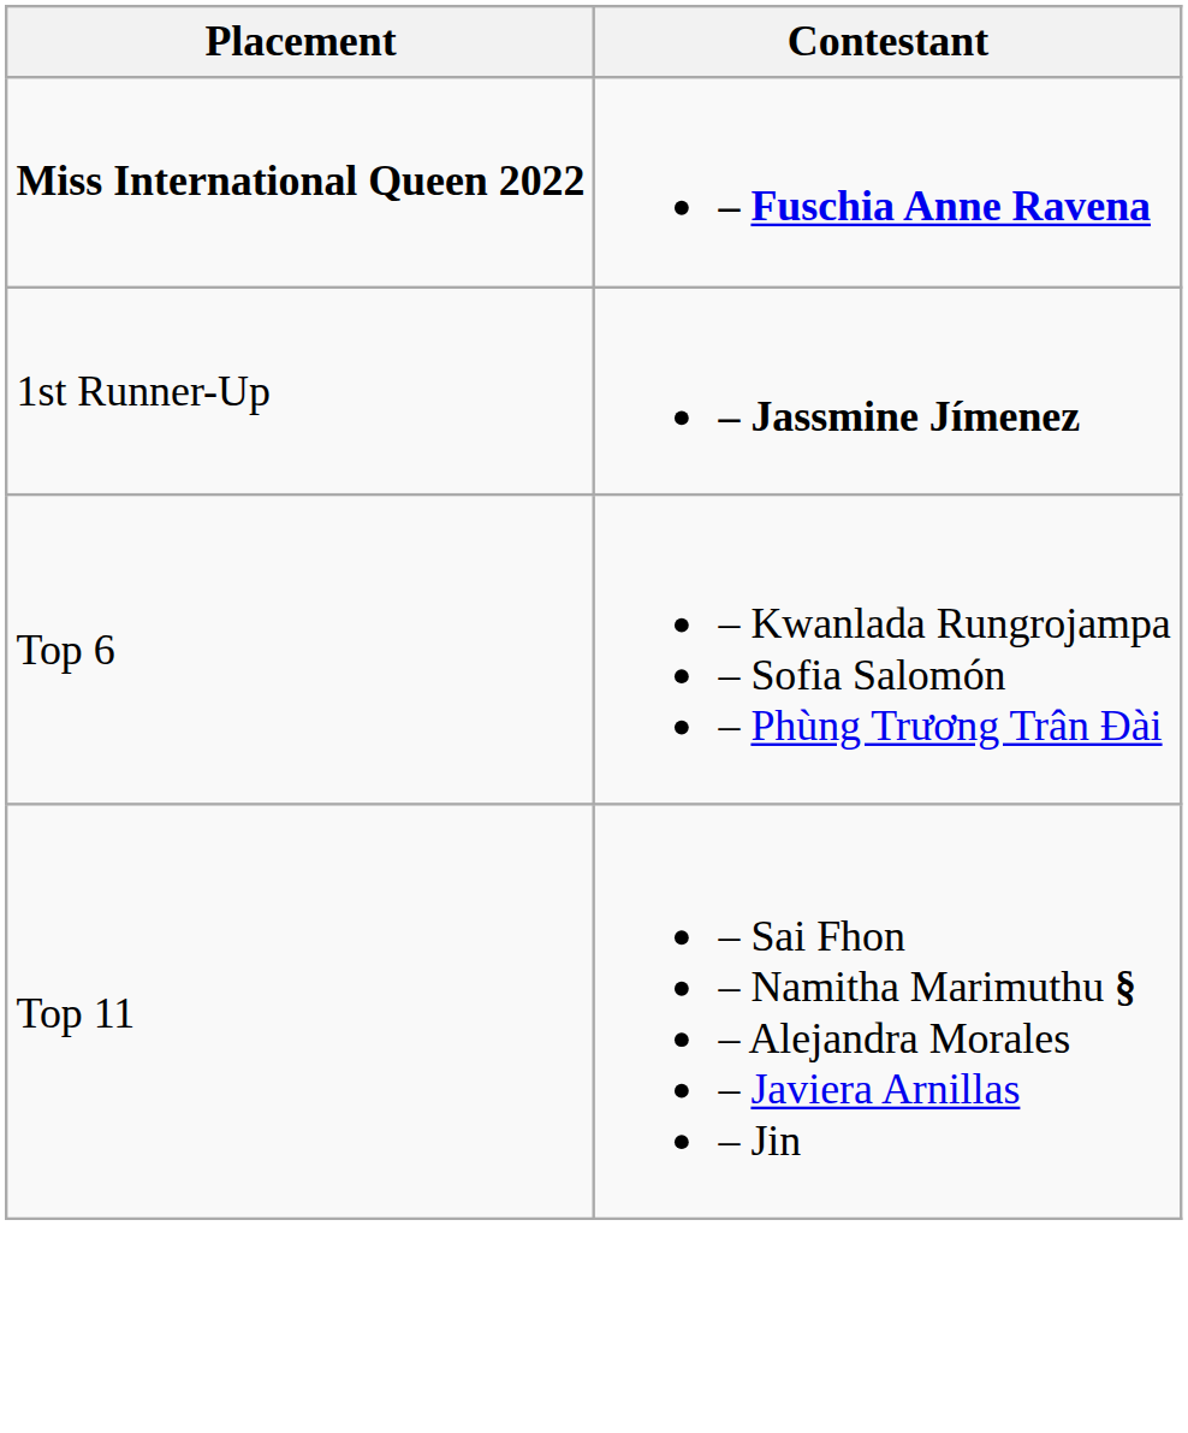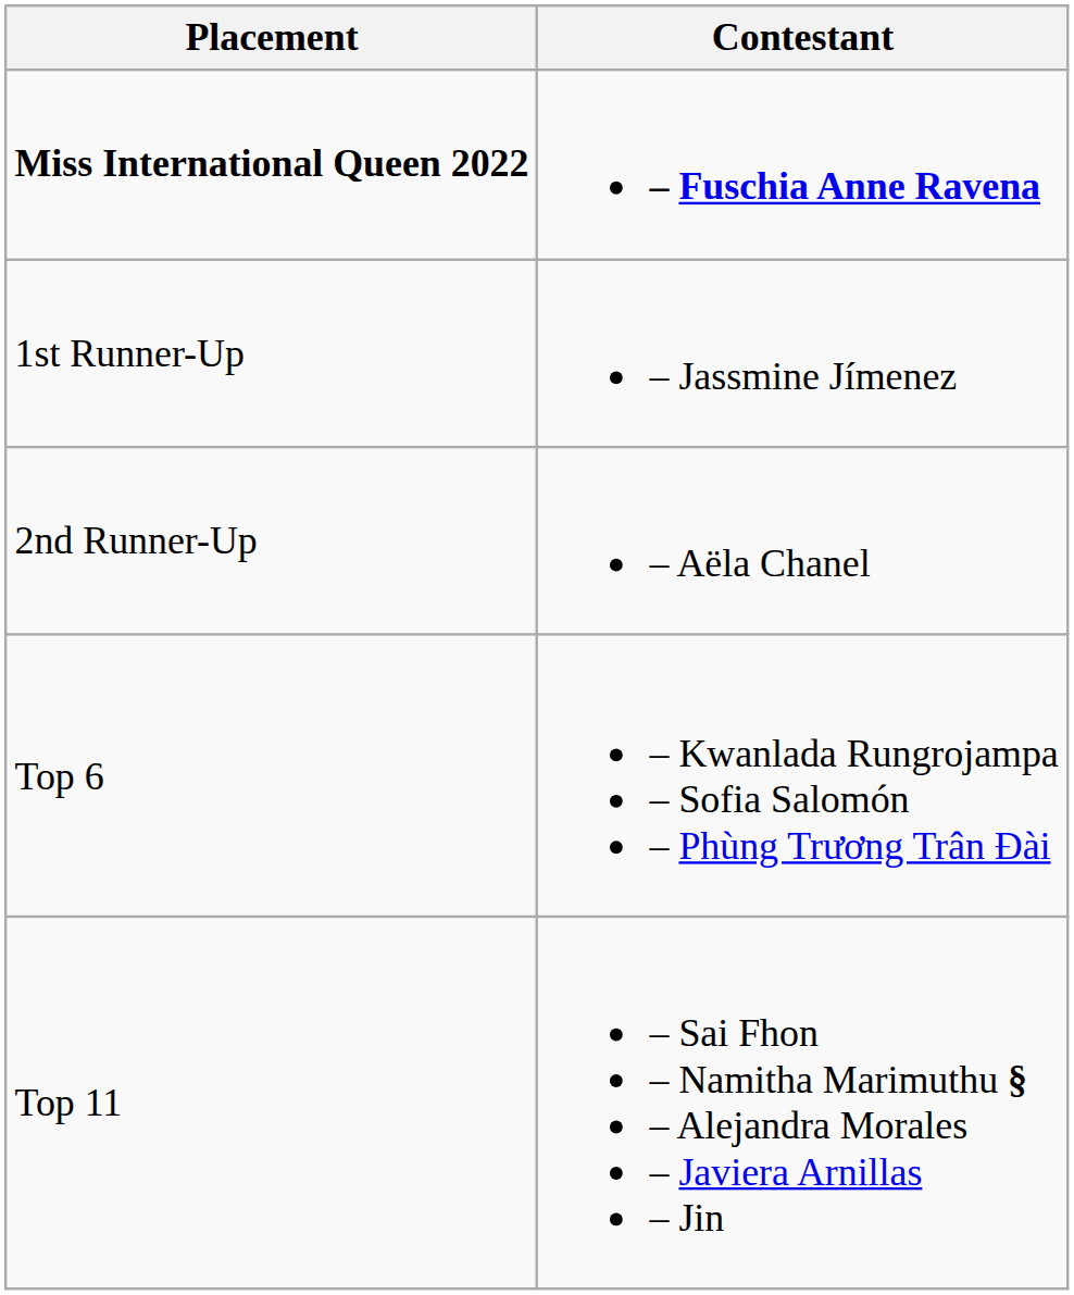1st Runner-Up | Contestant: bold -> normal
+ row: 2nd Runner-Up | – Aëla Chanel
